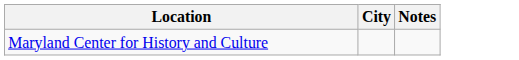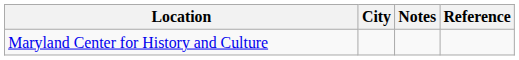+ column: Reference
